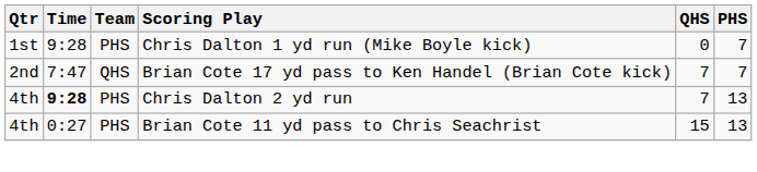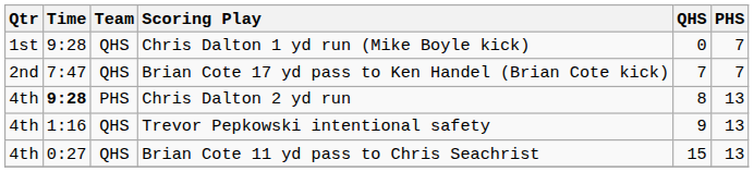Chris Dalton 1 yd run (Mike Boyle kick) | Team: PHS -> QHS
Chris Dalton 2 yd run | QHS: 7 -> 8
+ row: 4th | 1:16 | QHS | Trevor Pepkowski intentional safety | 9 | 13
Brian Cote 11 yd pass to Chris Seachrist | Team: PHS -> QHS
